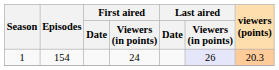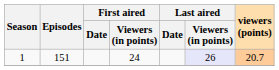1 | Episodes: 154 -> 151
1 | viewers (points): 20.3 -> 20.7
